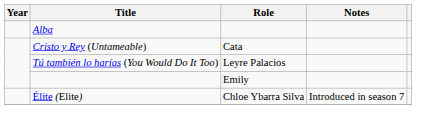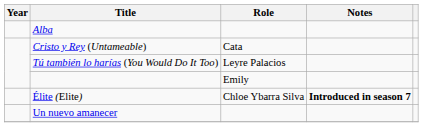Élite (Elite) | Notes: normal -> bold
+ row: Un nuevo amanecer
